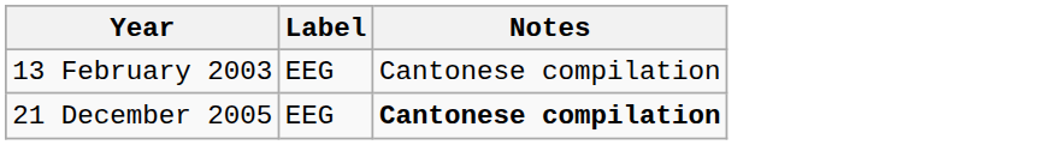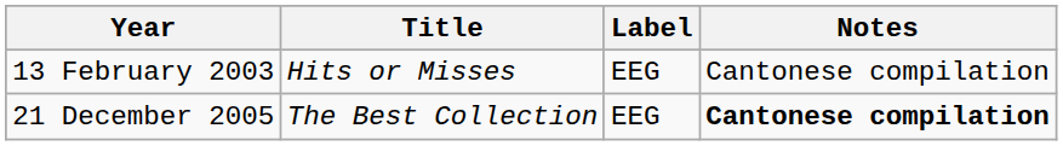+ column: Title | Hits or Misses | The Best Collection
